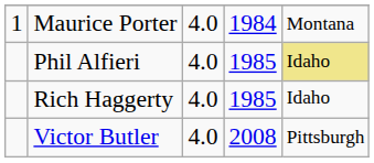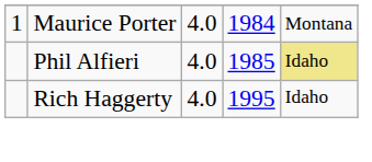Rich Haggerty | column 4: 1985 -> 1995
- row: Victor Butler | 4.0 | 2008 | Pittsburgh
